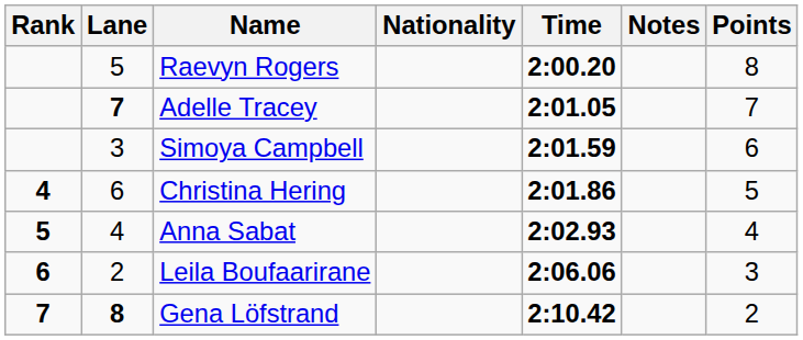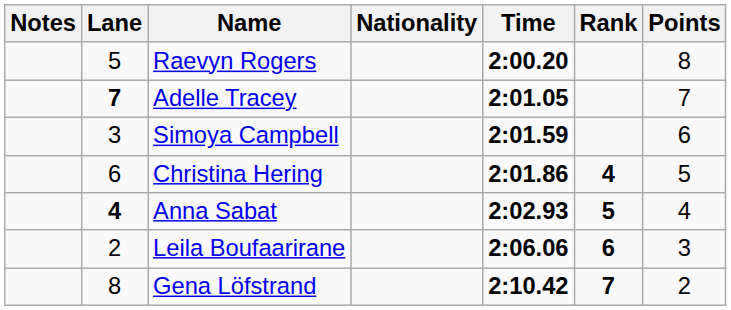columns swapped: Rank <-> Notes
Anna Sabat | Lane: normal -> bold
Gena Löfstrand | Lane: bold -> normal
